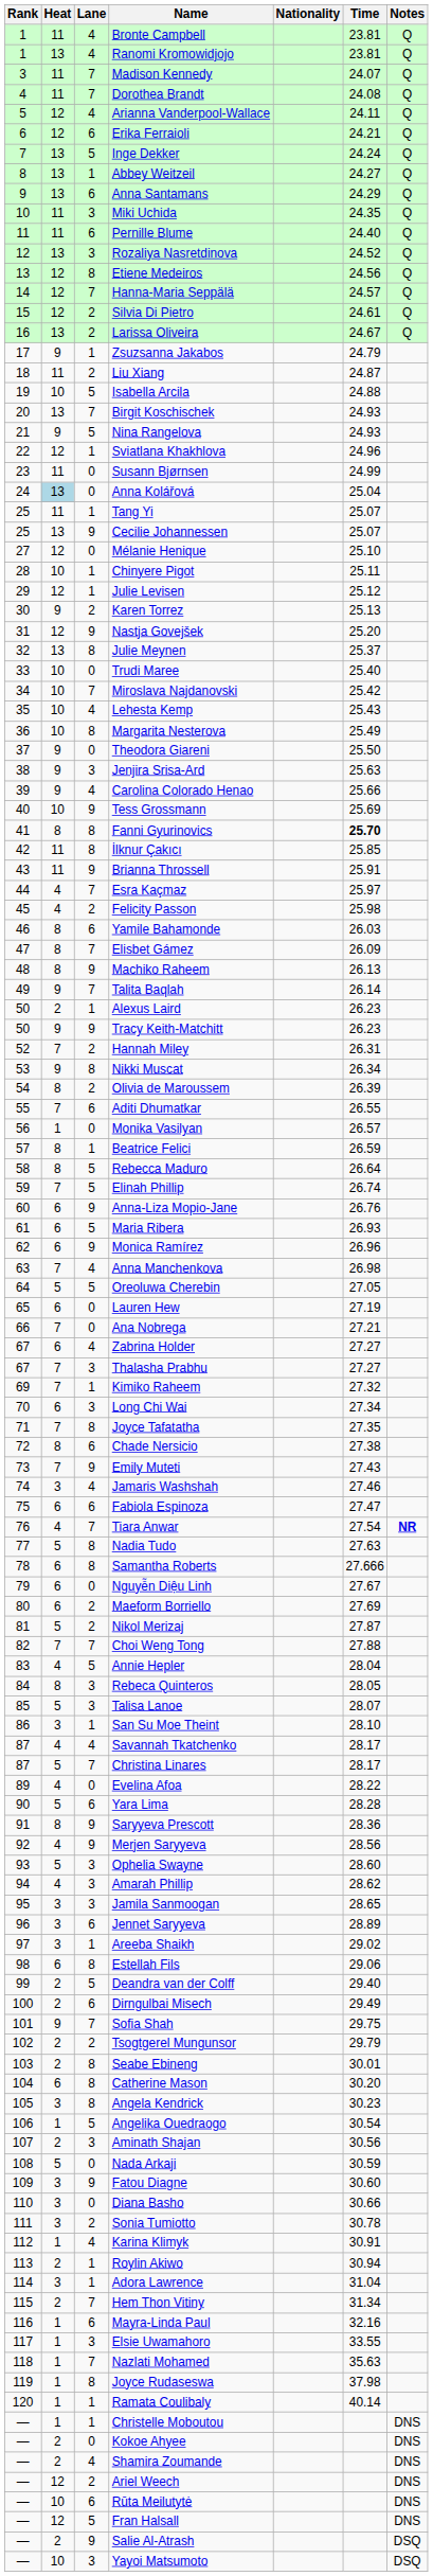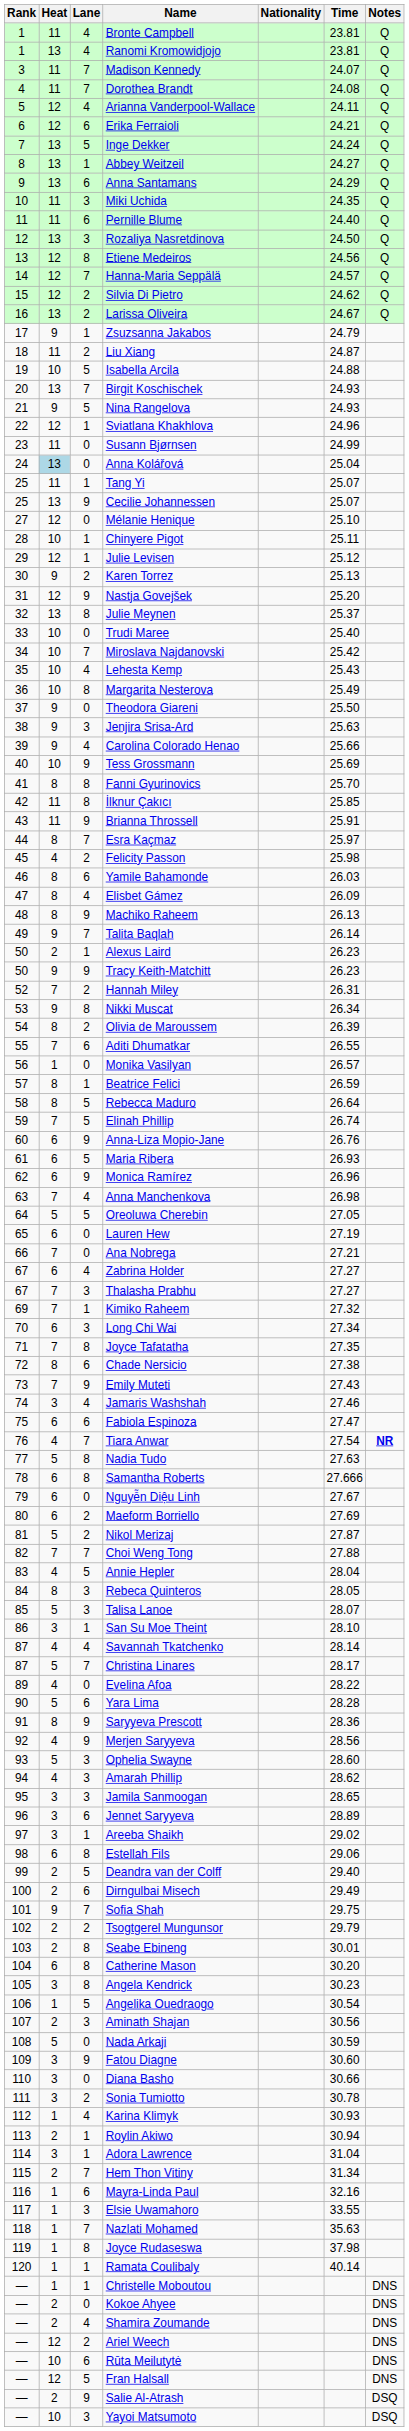Rozaliya Nasretdinova | Time: 24.52 -> 24.50
Silvia Di Pietro | Time: 24.61 -> 24.62
Fanni Gyurinovics | Time: bold -> normal
Esra Kaçmaz | Heat: 4 -> 8
Elisbet Gámez | Lane: 7 -> 4
Savannah Tkatchenko | Time: 28.17 -> 28.14
Karina Klimyk | Time: 30.91 -> 30.93
